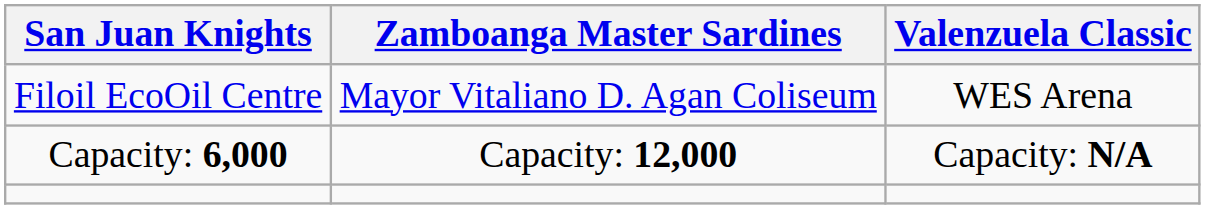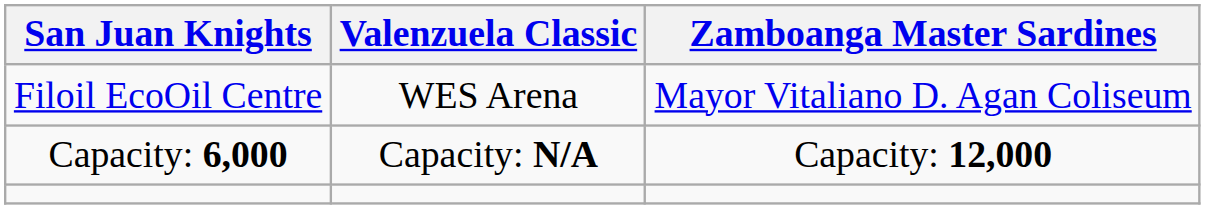columns swapped: Valenzuela Classic <-> Zamboanga Master Sardines
